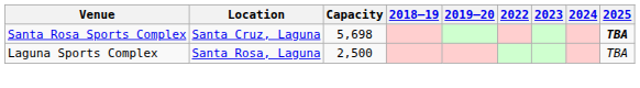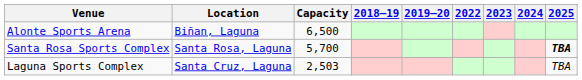+ row: Alonte Sports Arena | Biñan, Laguna | 6,500
Santa Rosa Sports Complex | Location: Santa Cruz, Laguna -> Santa Rosa, Laguna
Santa Rosa Sports Complex | Capacity: 5,698 -> 5,700
Laguna Sports Complex | Location: Santa Rosa, Laguna -> Santa Cruz, Laguna
Laguna Sports Complex | Capacity: 2,500 -> 2,503
